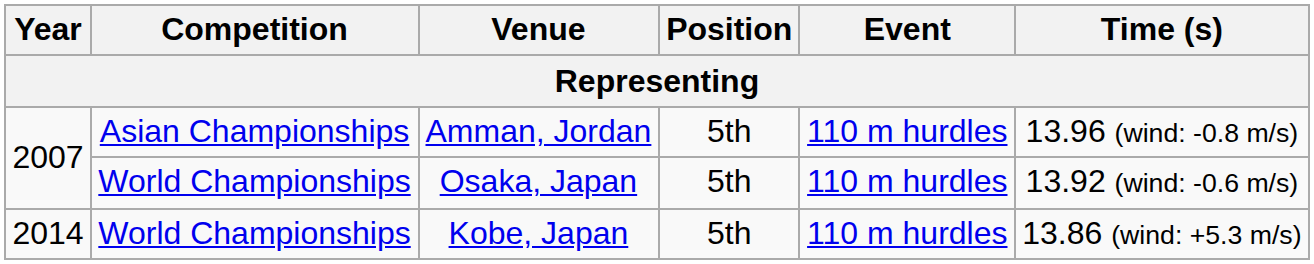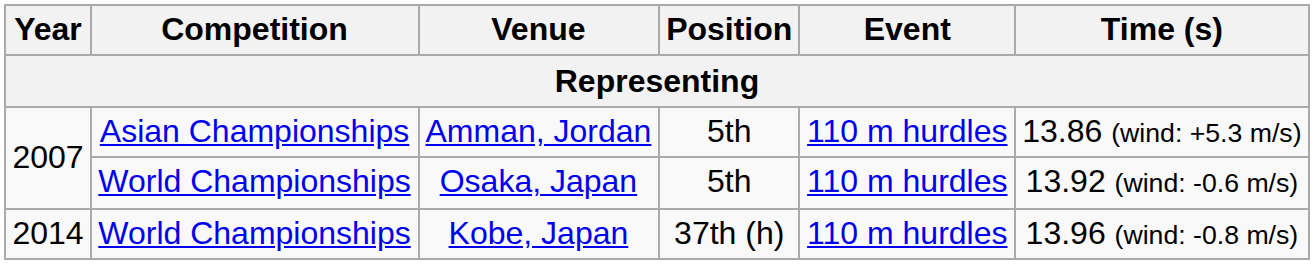Amman, Jordan | Time (s): 13.96 (wind: -0.8 m/s) -> 13.86 (wind: +5.3 m/s)
Kobe, Japan | Position: 5th -> 37th (h)
Kobe, Japan | Time (s): 13.86 (wind: +5.3 m/s) -> 13.96 (wind: -0.8 m/s)
